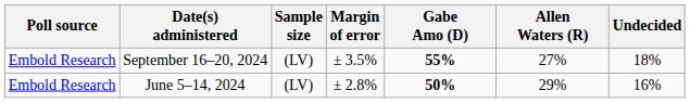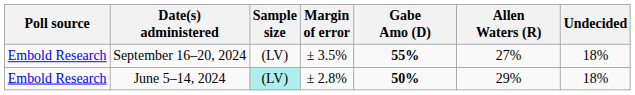June 5–14, 2024 | Sample size: no background -> paleturquoise background
June 5–14, 2024 | Undecided: 16% -> 18%
